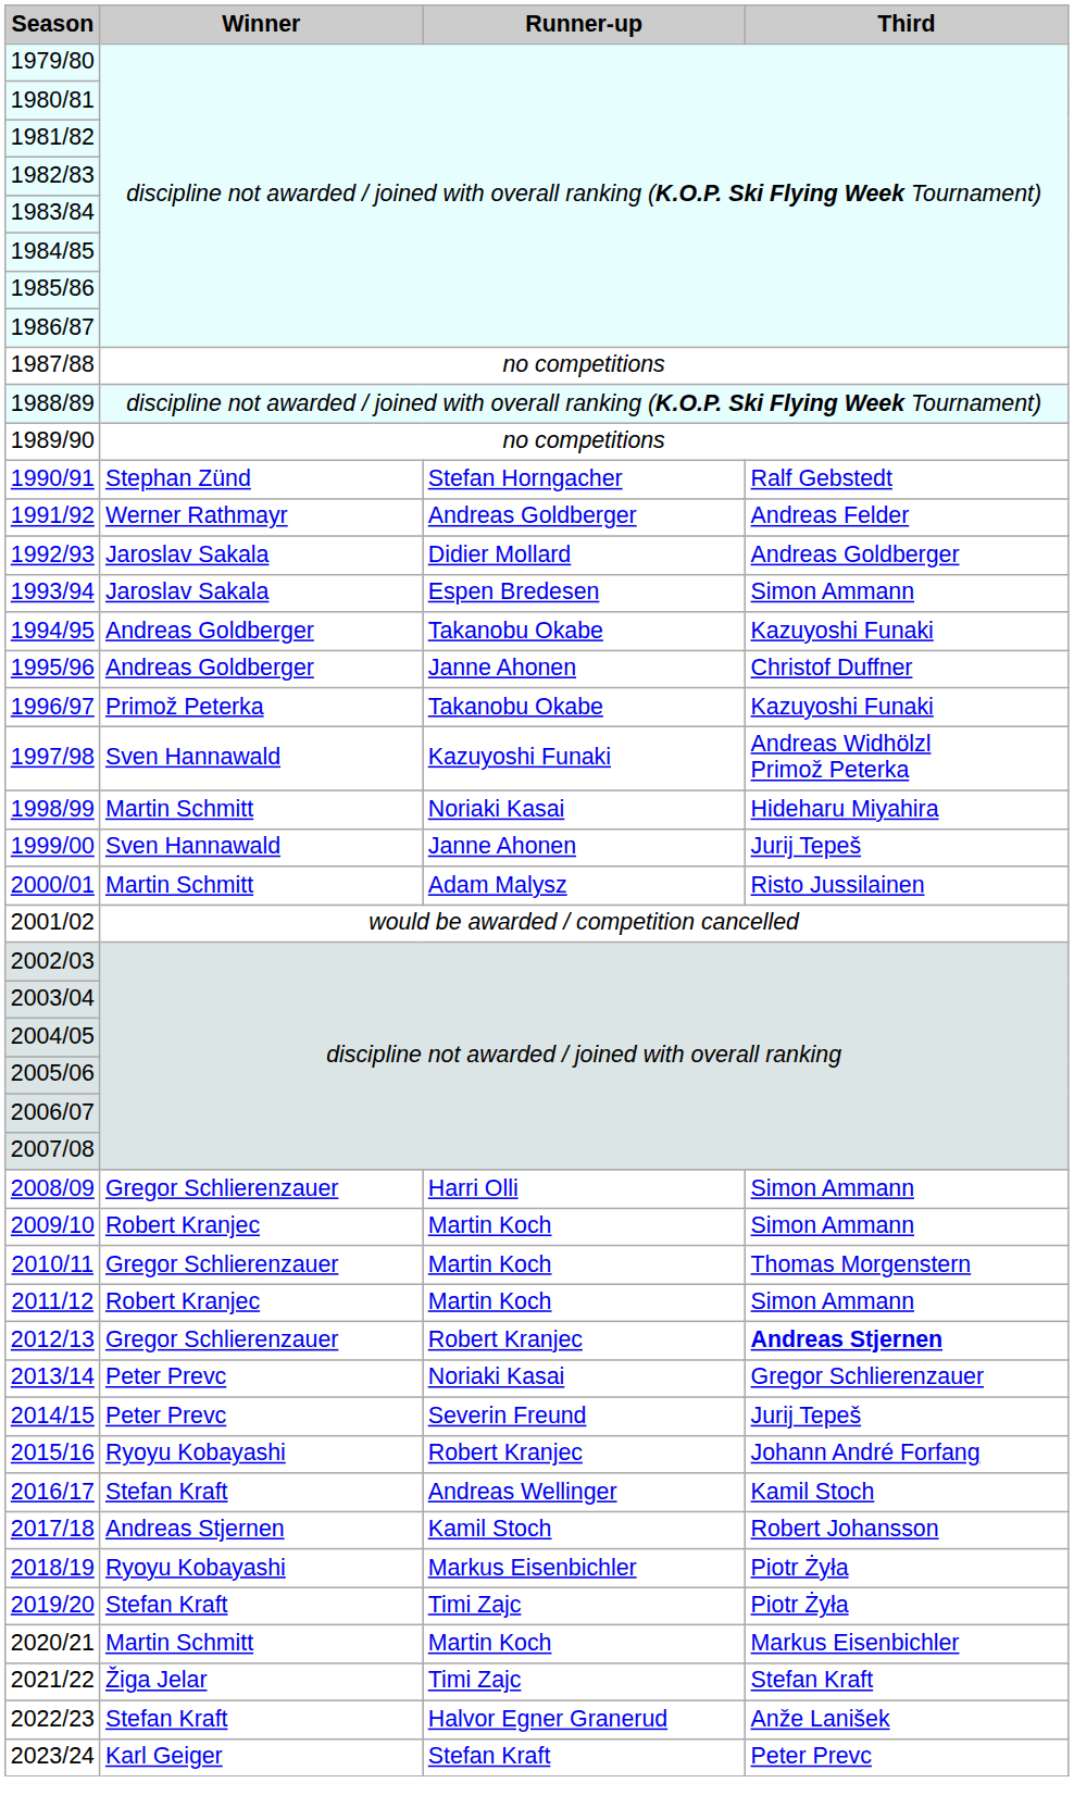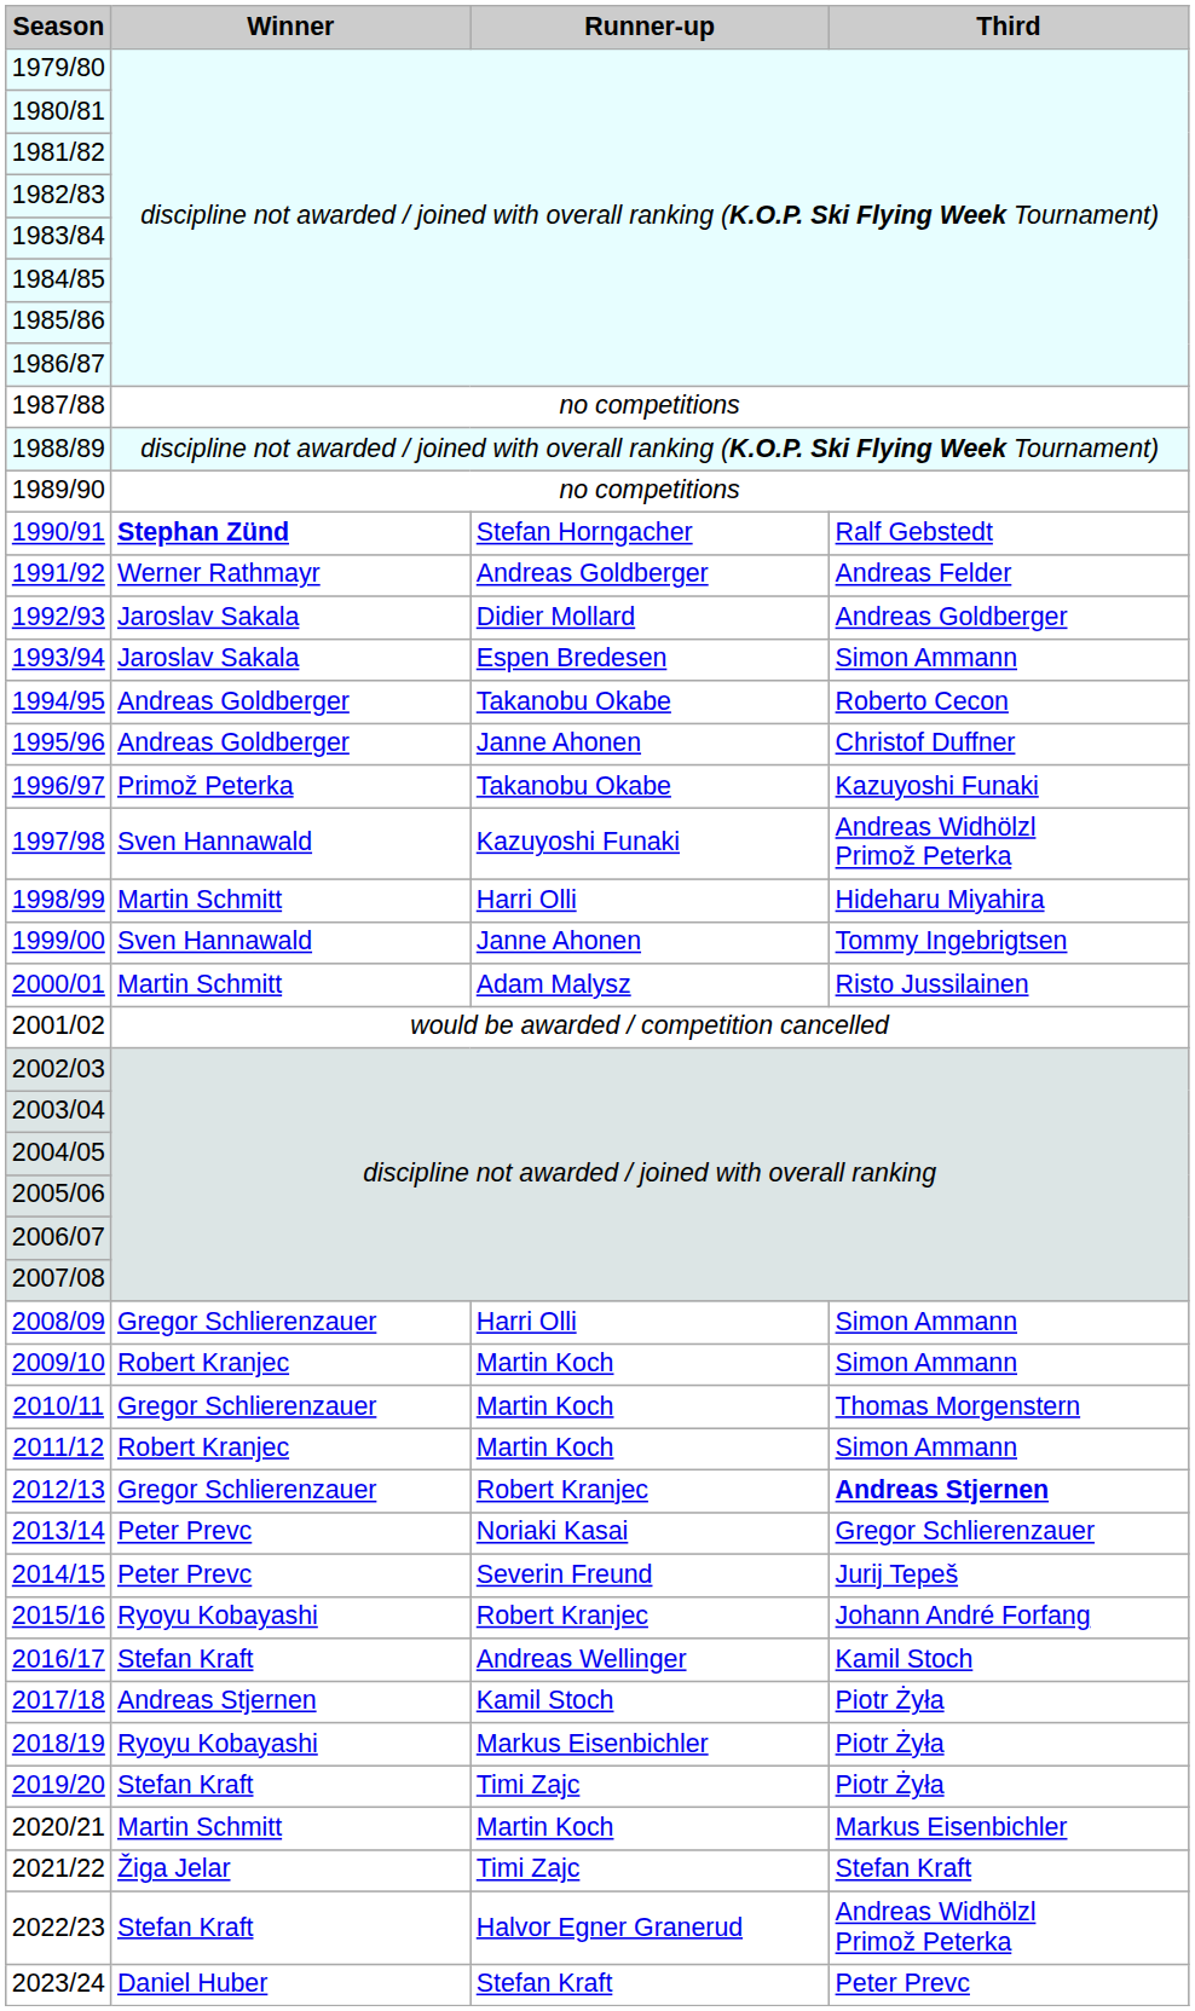1990/91 | Winner: normal -> bold
1994/95 | Third: Kazuyoshi Funaki -> Roberto Cecon
1998/99 | Runner-up: Noriaki Kasai -> Harri Olli
1999/00 | Third: Jurij Tepeš -> Tommy Ingebrigtsen
2017/18 | Third: Robert Johansson -> Piotr Żyła
2022/23 | Third: Anže Lanišek -> Andreas Widhölzl Primož Peterka
2023/24 | Winner: Karl Geiger -> Daniel Huber
